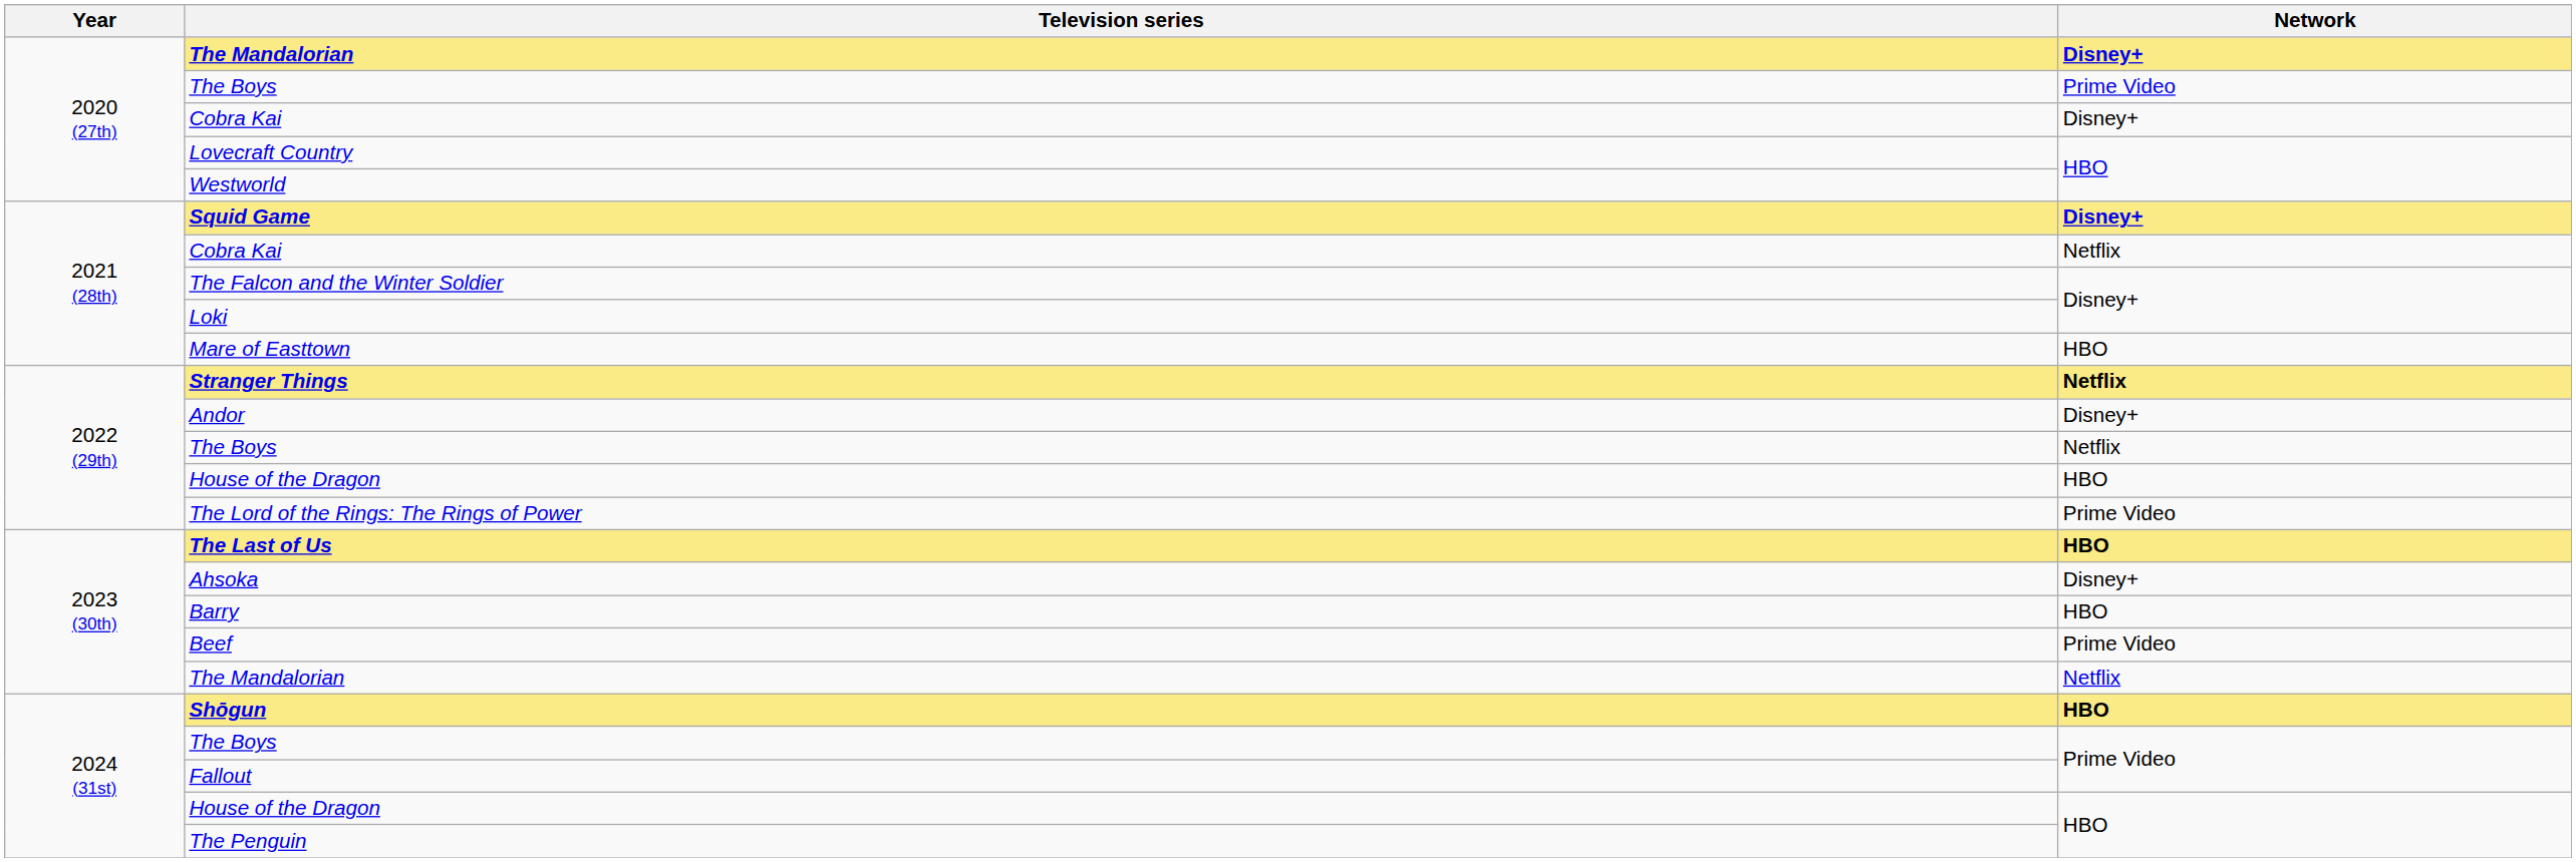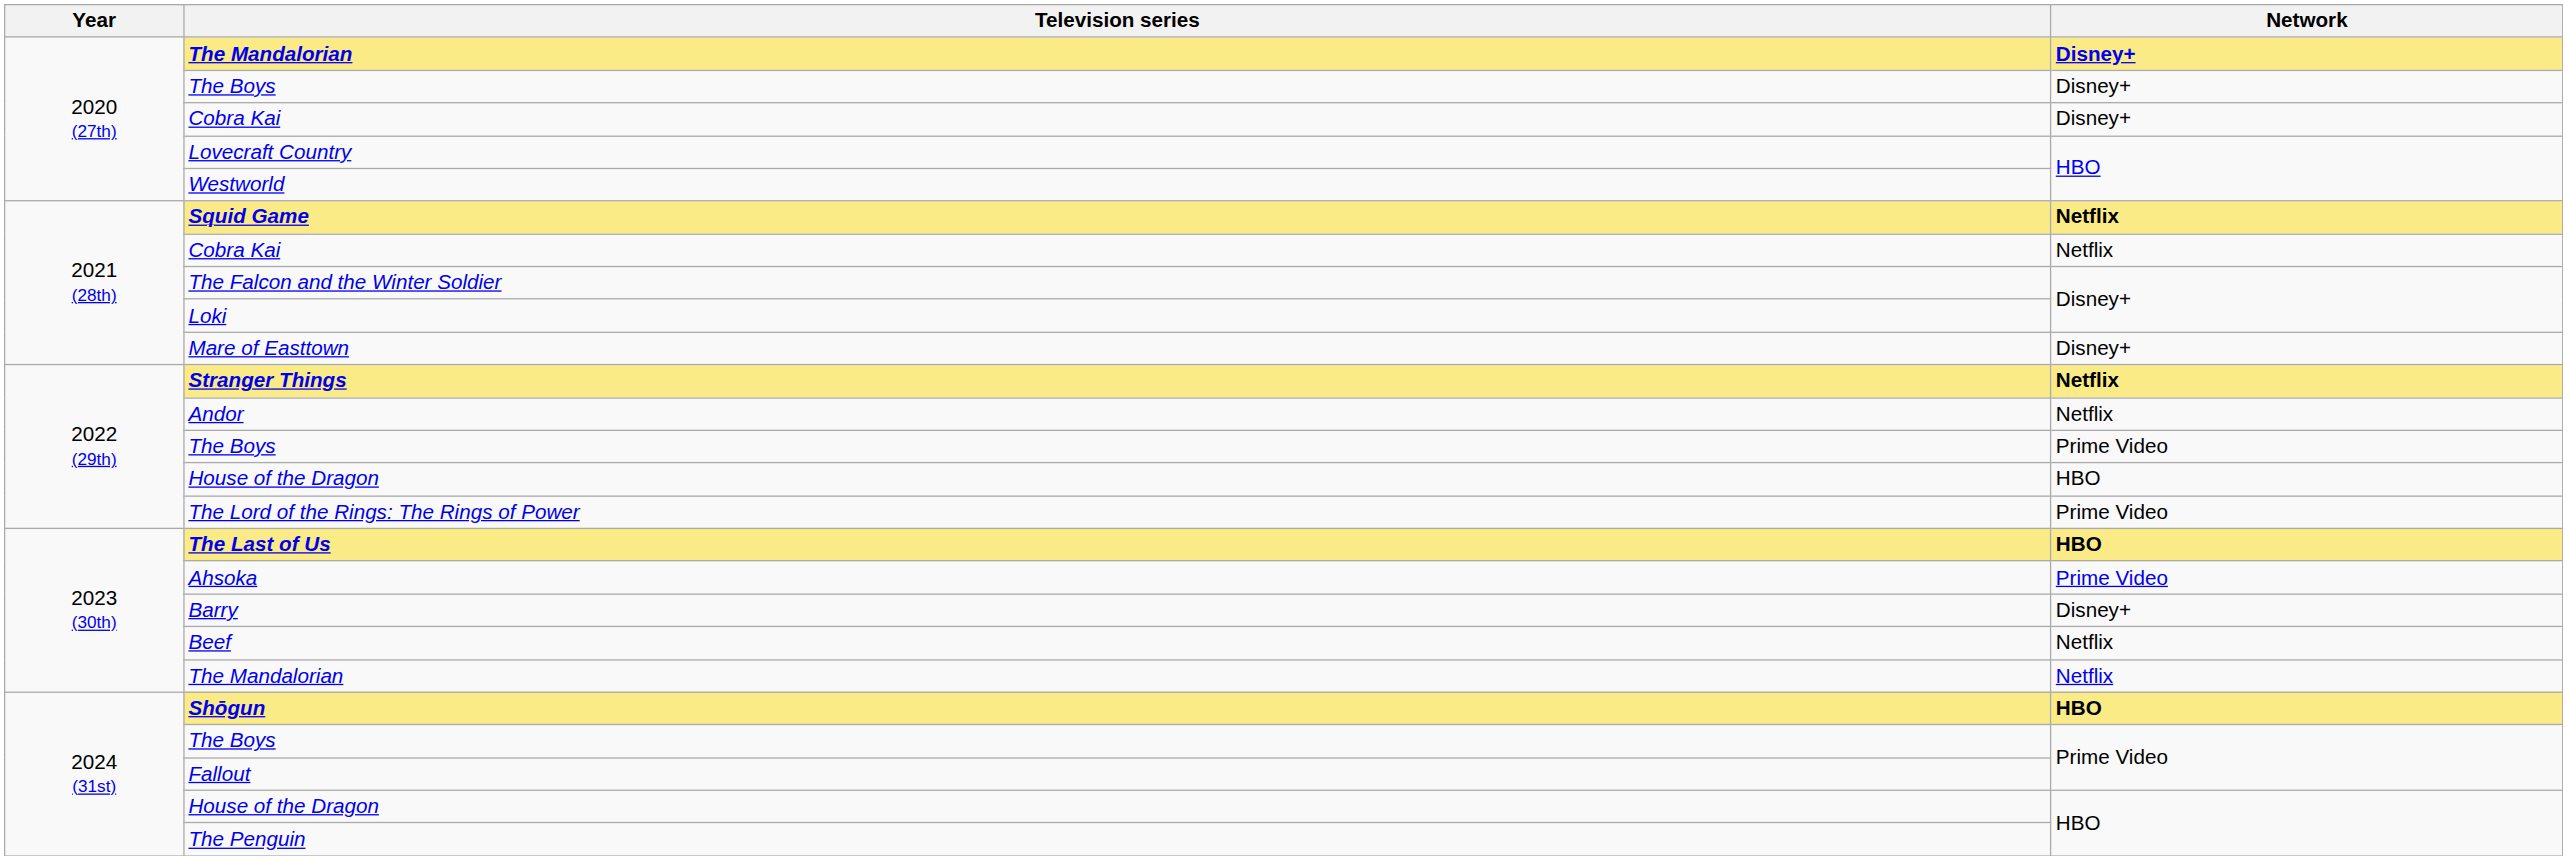2020 (27th) / The Boys | Network: Prime Video -> Disney+
Squid Game | Network: Disney+ -> Netflix
Mare of Easttown | Network: HBO -> Disney+
Andor | Network: Disney+ -> Netflix
2022 (29th) / The Boys | Network: Netflix -> Prime Video
Ahsoka | Network: Disney+ -> Prime Video
Barry | Network: HBO -> Disney+
Beef | Network: Prime Video -> Netflix
